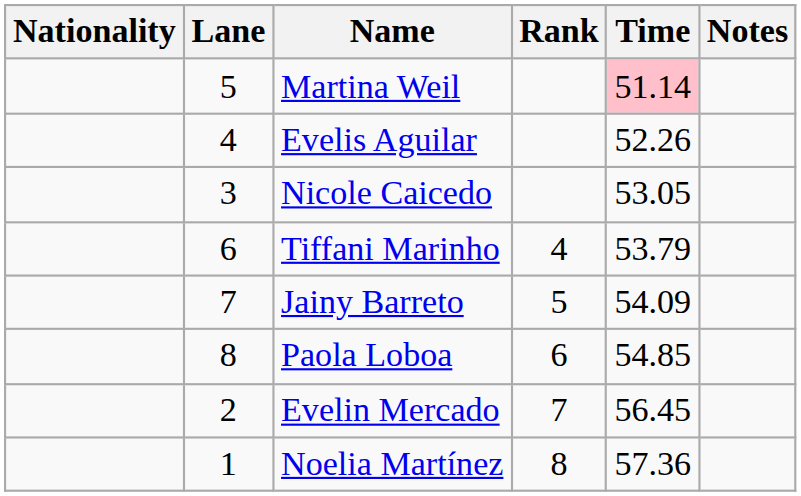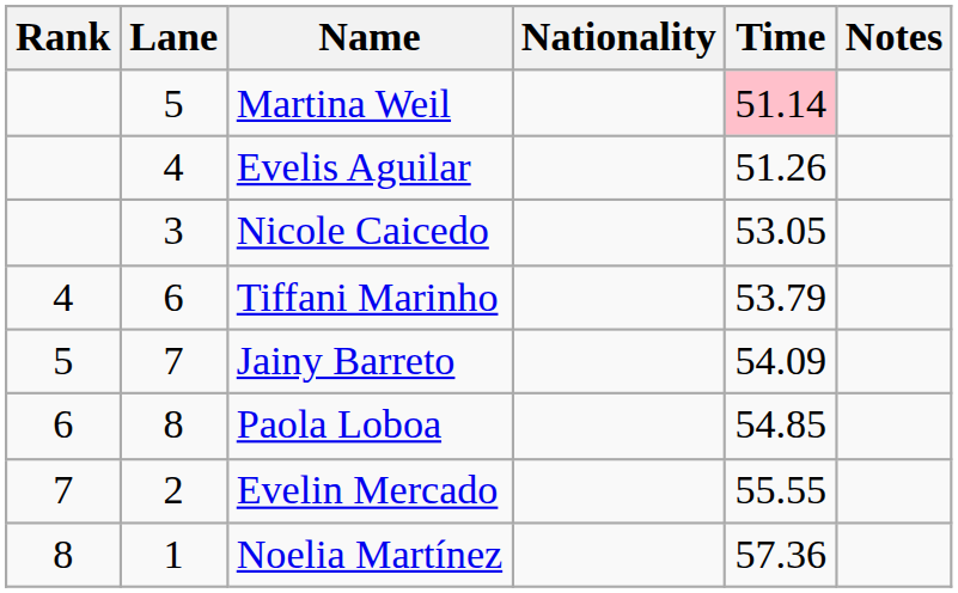columns swapped: Rank <-> Nationality
Evelis Aguilar | Time: 52.26 -> 51.26
Evelin Mercado | Time: 56.45 -> 55.55
